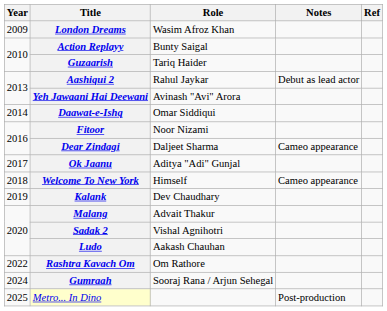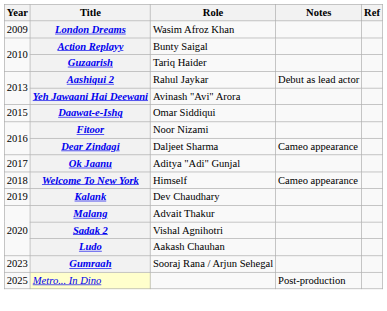Daawat-e-Ishq | Year: 2014 -> 2015
- row: 2022 | Rashtra Kavach Om | Om Rathore
Gumraah | Year: 2024 -> 2023
